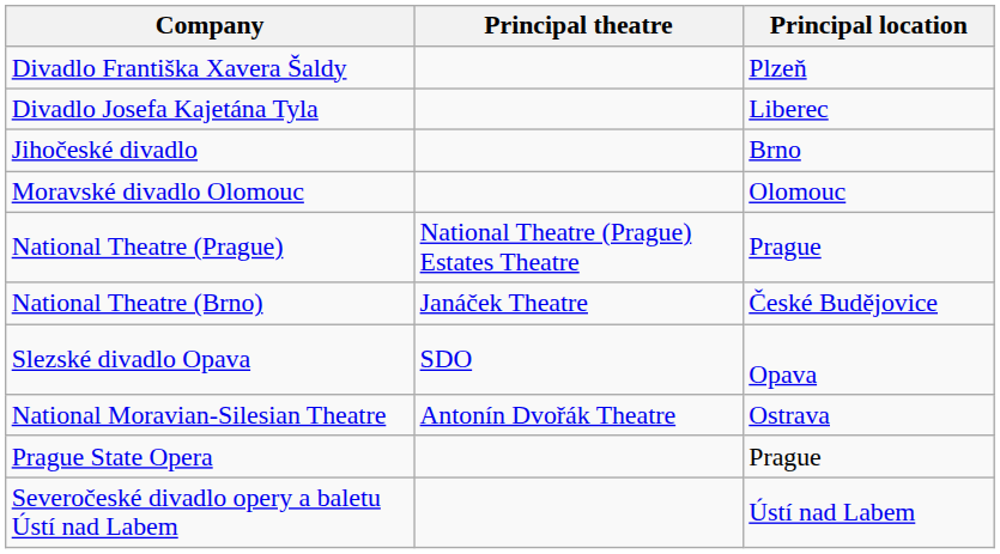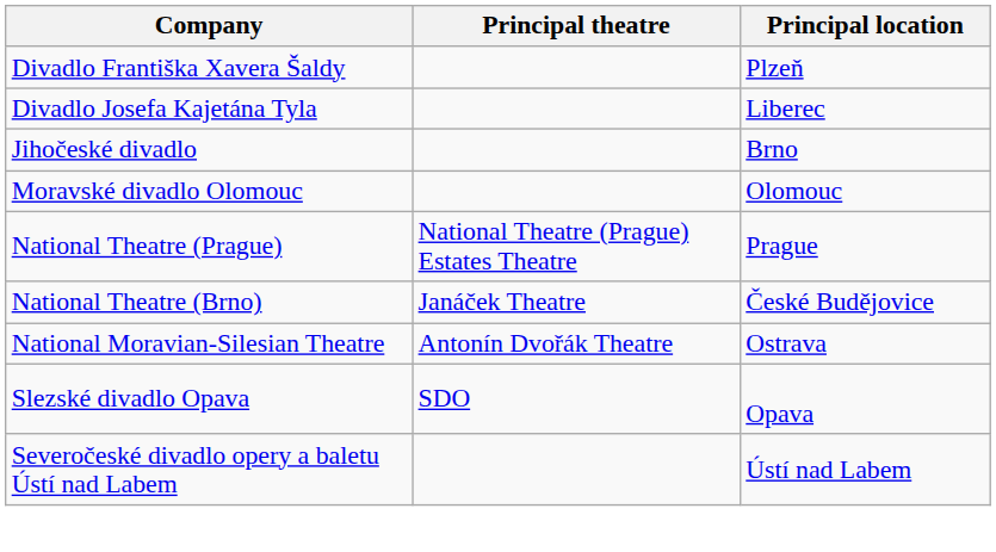rows swapped: Slezské divadlo Opava <-> National Moravian-Silesian Theatre
- row: Prague State Opera | Prague
